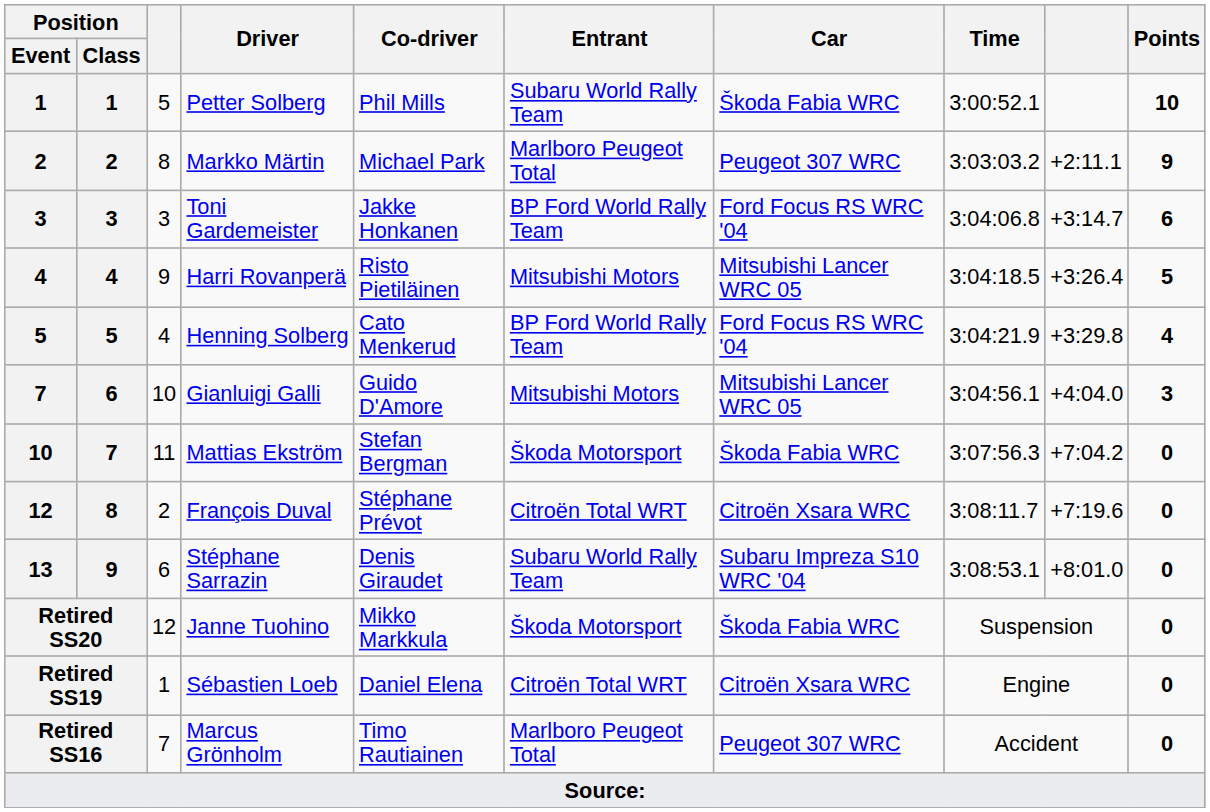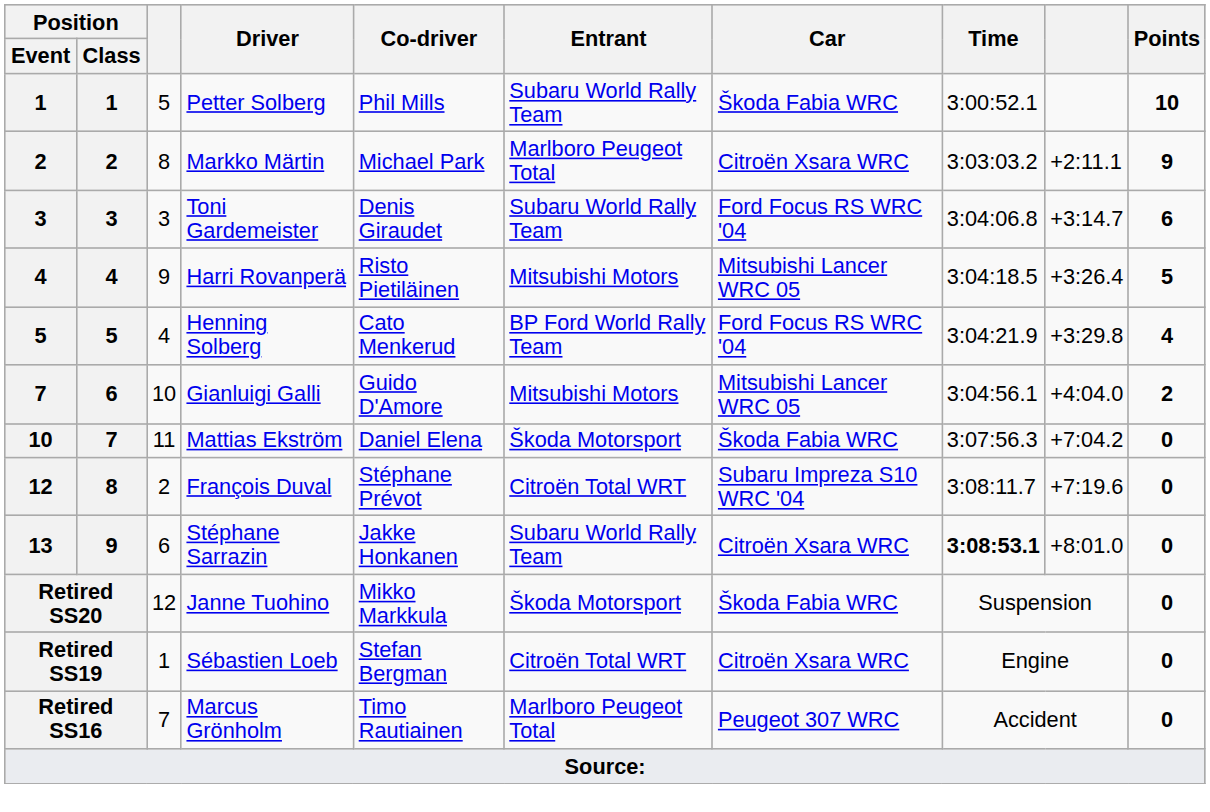Markko Märtin | Car: Peugeot 307 WRC -> Citroën Xsara WRC
Toni Gardemeister | Co-driver: Jakke Honkanen -> Denis Giraudet
Toni Gardemeister | Entrant: BP Ford World Rally Team -> Subaru World Rally Team
Gianluigi Galli | Points: 3 -> 2
Mattias Ekström | Co-driver: Stefan Bergman -> Daniel Elena
François Duval | Car: Citroën Xsara WRC -> Subaru Impreza S10 WRC '04
Stéphane Sarrazin | Co-driver: Denis Giraudet -> Jakke Honkanen
Stéphane Sarrazin | Car: Subaru Impreza S10 WRC '04 -> Citroën Xsara WRC
Stéphane Sarrazin | Time: normal -> bold
Sébastien Loeb | Co-driver: Daniel Elena -> Stefan Bergman
